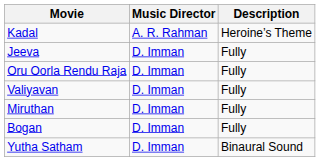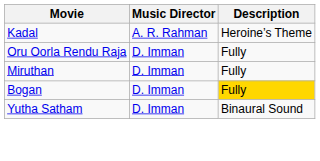- row: Jeeva | D. Imman | Fully
- row: Valiyavan | D. Imman | Fully
Bogan | Description: no background -> gold background
